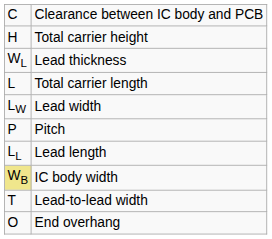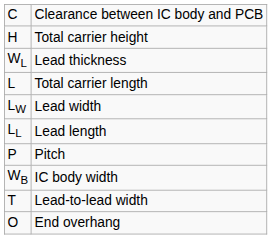rows swapped: Lead length <-> Pitch
IC body width | column 1: khaki background -> no background
